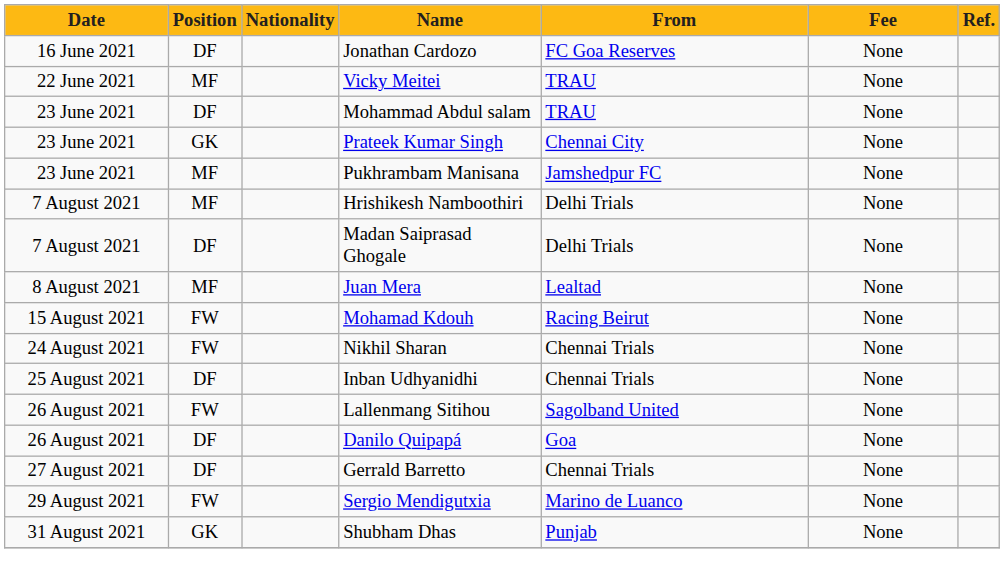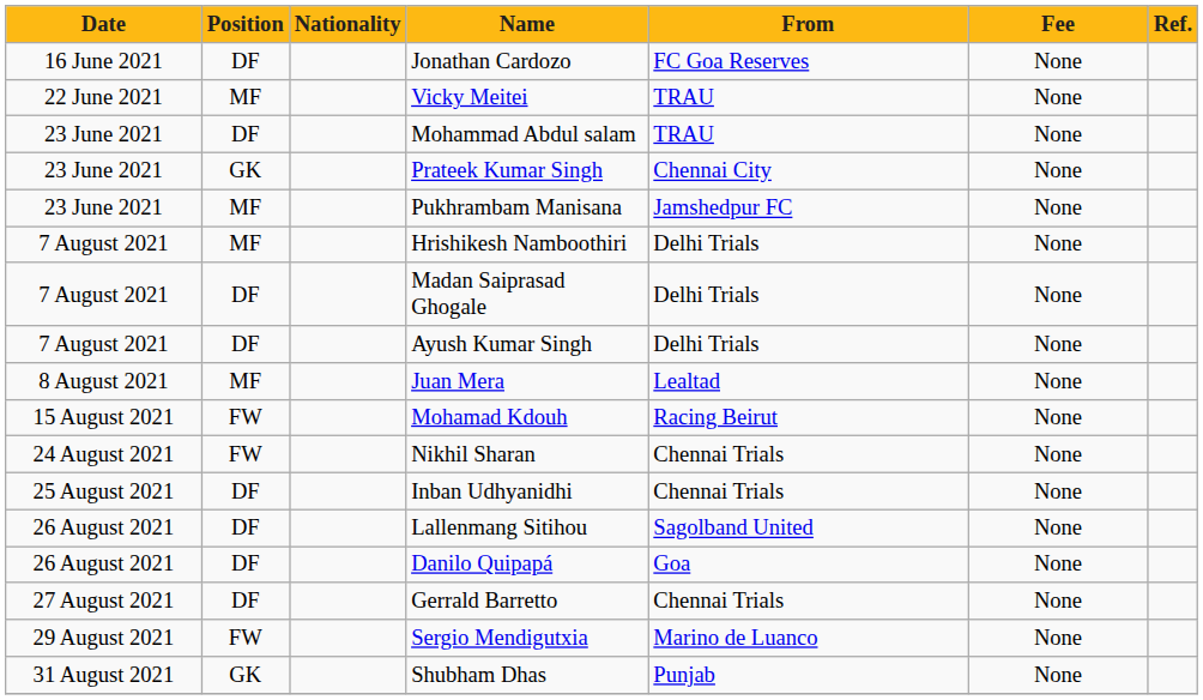+ row: 7 August 2021 | DF | Ayush Kumar Singh | Delhi Trials | None
Lallenmang Sitihou | Position: FW -> DF
